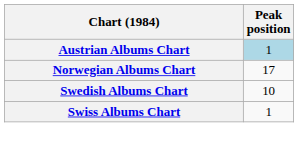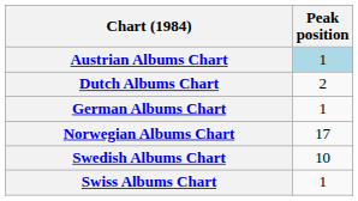+ row: Dutch Albums Chart | 2
+ row: German Albums Chart | 1
